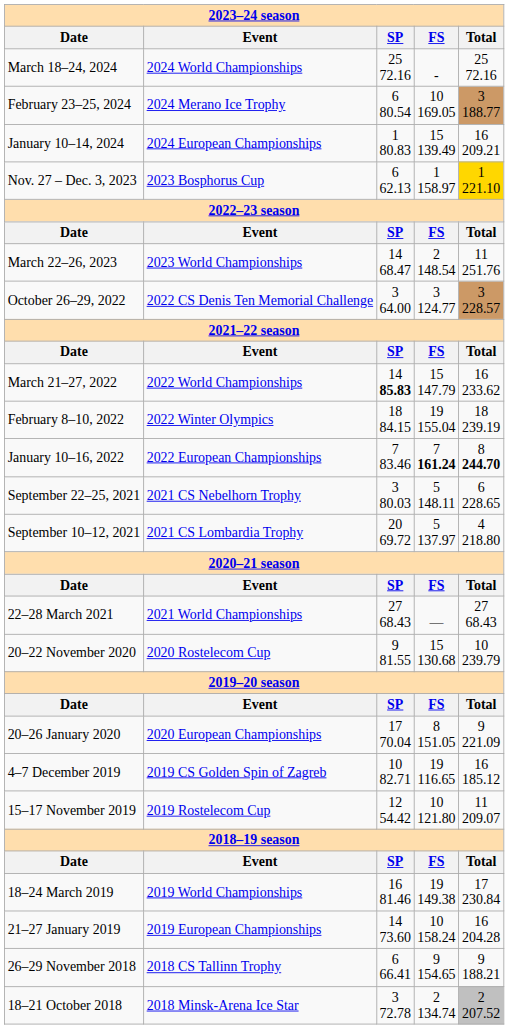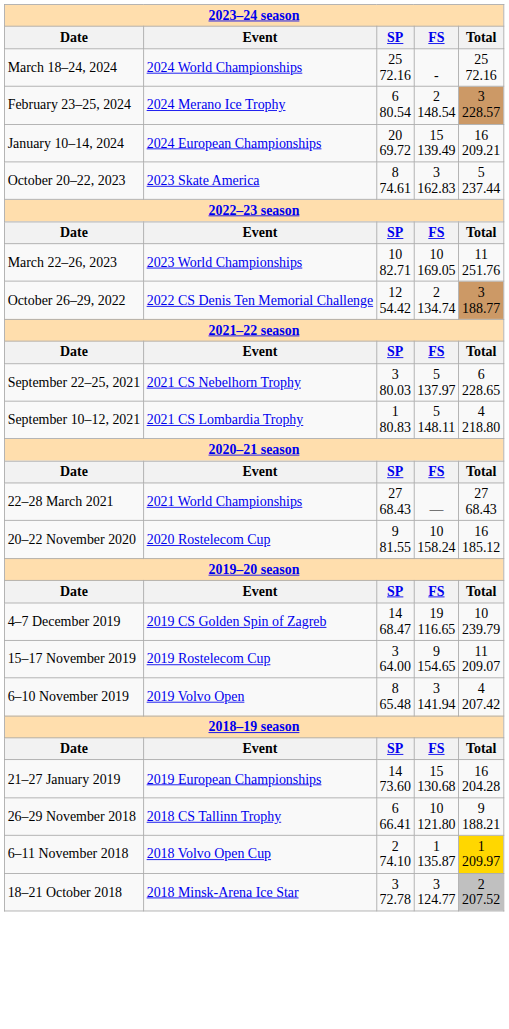February 23–25, 2024 | column 4: 10 169.05 -> 2 148.54
February 23–25, 2024 | column 5: 3 188.77 -> 3 228.57
January 10–14, 2024 | column 3: 1 80.83 -> 20 69.72
- row: Nov. 27 – Dec. 3, 2023 | 2023 Bosphorus Cup | 6 62.13 | 1 158.97 | 1 221.10
+ row: October 20–22, 2023 | 2023 Skate America | 8 74.61 | 3 162.83 | 5 237.44
March 22–26, 2023 | column 3: 14 68.47 -> 10 82.71
March 22–26, 2023 | column 4: 2 148.54 -> 10 169.05
October 26–29, 2022 | column 3: 3 64.00 -> 12 54.42
October 26–29, 2022 | column 4: 3 124.77 -> 2 134.74
October 26–29, 2022 | column 5: 3 228.57 -> 3 188.77
- row: March 21–27, 2022 | 2022 World Championships | 14 85.83 | 15 147.79 | 16 233.62
- row: February 8–10, 2022 | 2022 Winter Olympics | 18 84.15 | 19 155.04 | 18 239.19
- row: January 10–16, 2022 | 2022 European Championships | 7 83.46 | 7 161.24 | 8 244.70
September 22–25, 2021 | column 4: 5 148.11 -> 5 137.97
September 10–12, 2021 | column 3: 20 69.72 -> 1 80.83
September 10–12, 2021 | column 4: 5 137.97 -> 5 148.11
20–22 November 2020 | column 4: 15 130.68 -> 10 158.24
20–22 November 2020 | column 5: 10 239.79 -> 16 185.12
- row: 20–26 January 2020 | 2020 European Championships | 17 70.04 | 8 151.05 | 9 221.09
4–7 December 2019 | column 3: 10 82.71 -> 14 68.47
4–7 December 2019 | column 5: 16 185.12 -> 10 239.79
15–17 November 2019 | column 3: 12 54.42 -> 3 64.00
15–17 November 2019 | column 4: 10 121.80 -> 9 154.65
+ row: 6–10 November 2019 | 2019 Volvo Open | 8 65.48 | 3 141.94 | 4 207.42
- row: 18–24 March 2019 | 2019 World Championships | 16 81.46 | 19 149.38 | 17 230.84
21–27 January 2019 | column 4: 10 158.24 -> 15 130.68
26–29 November 2018 | column 4: 9 154.65 -> 10 121.80
+ row: 6–11 November 2018 | 2018 Volvo Open Cup | 2 74.10 | 1 135.87 | 1 209.97
18–21 October 2018 | column 4: 2 134.74 -> 3 124.77
